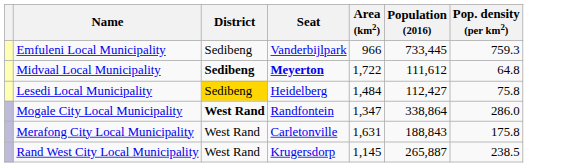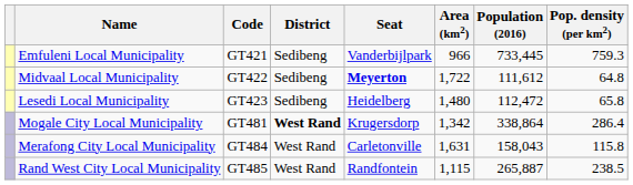+ column: Code | GT421 | GT422 | GT423 | GT481 | GT484 | GT485
Midvaal Local Municipality | District: bold -> normal
Lesedi Local Municipality | District: gold background -> no background
Lesedi Local Municipality | Area (km2): 1,484 -> 1,480
Lesedi Local Municipality | Population (2016): 112,427 -> 112,472
Lesedi Local Municipality | Pop. density (per km2): 75.8 -> 65.8
Mogale City Local Municipality | Seat: Randfontein -> Krugersdorp
Mogale City Local Municipality | Area (km2): 1,347 -> 1,342
Mogale City Local Municipality | Pop. density (per km2): 286.0 -> 286.4
Merafong City Local Municipality | Population (2016): 188,843 -> 158,043
Merafong City Local Municipality | Pop. density (per km2): 175.8 -> 115.8
Rand West City Local Municipality | Seat: Krugersdorp -> Randfontein
Rand West City Local Municipality | Area (km2): 1,145 -> 1,115
